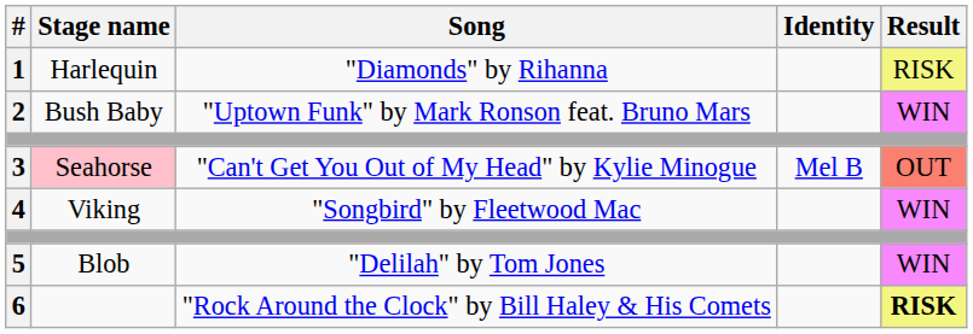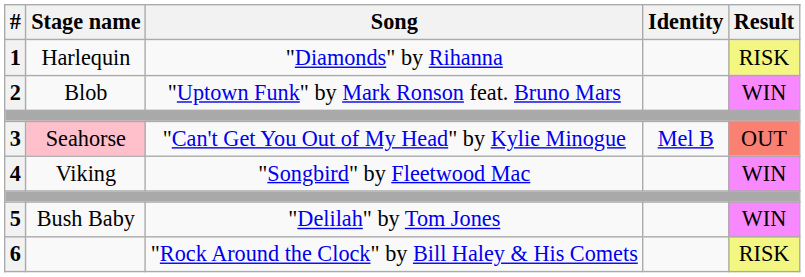2 | Stage name: Bush Baby -> Blob
5 | Stage name: Blob -> Bush Baby
6 | Result: bold -> normal
